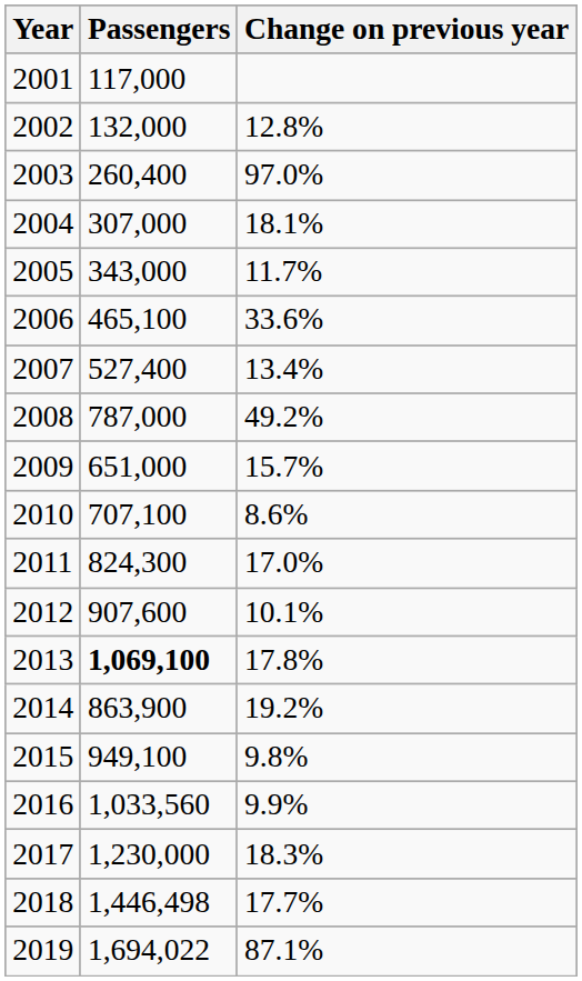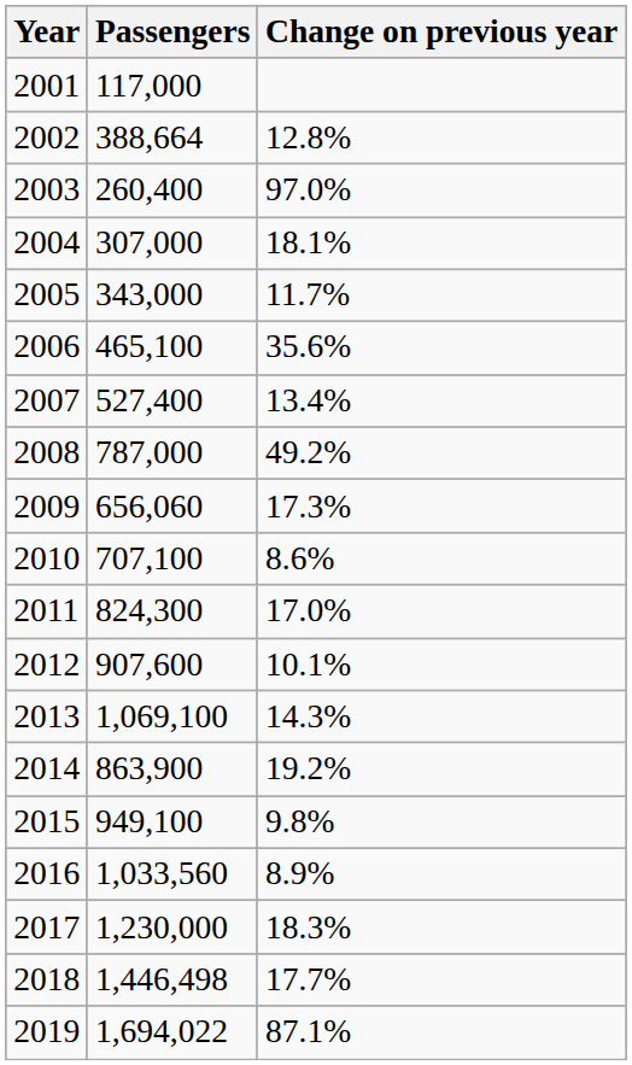2002 | Passengers: 132,000 -> 388,664
2006 | Change on previous year: 33.6% -> 35.6%
2009 | Passengers: 651,000 -> 656,060
2009 | Change on previous year: 15.7% -> 17.3%
2013 | Passengers: bold -> normal
2013 | Change on previous year: 17.8% -> 14.3%
2016 | Change on previous year: 9.9% -> 8.9%
